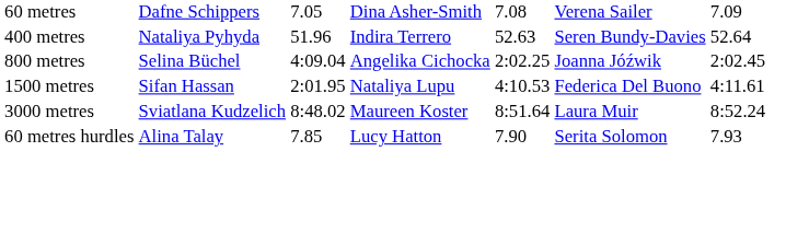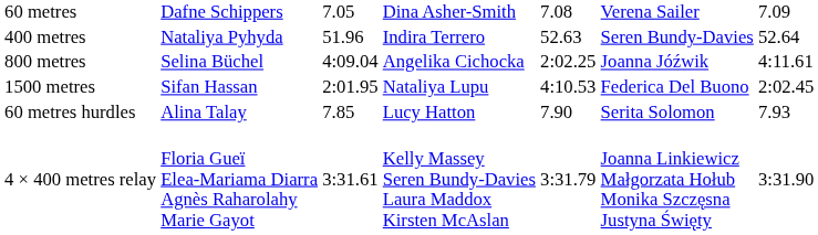800 metres | column 7: 2:02.45 -> 4:11.61
1500 metres | column 7: 4:11.61 -> 2:02.45
- row: 3000 metres | Sviatlana Kudzelich | 8:48.02 | Maureen Koster | 8:51.64 | Laura Muir | 8:52.24
+ row: 4 × 400 metres relay | Floria Gueï Elea-Mariama Diarra Agnès Raharolahy Marie Gayot | 3:31.61 | Kelly Massey Seren Bundy-Davies Laura Maddox Kirsten McAslan | 3:31.79 | Joanna Linkiewicz Małgorzata Hołub Monika Szczęsna Justyna Święty | 3:31.90
